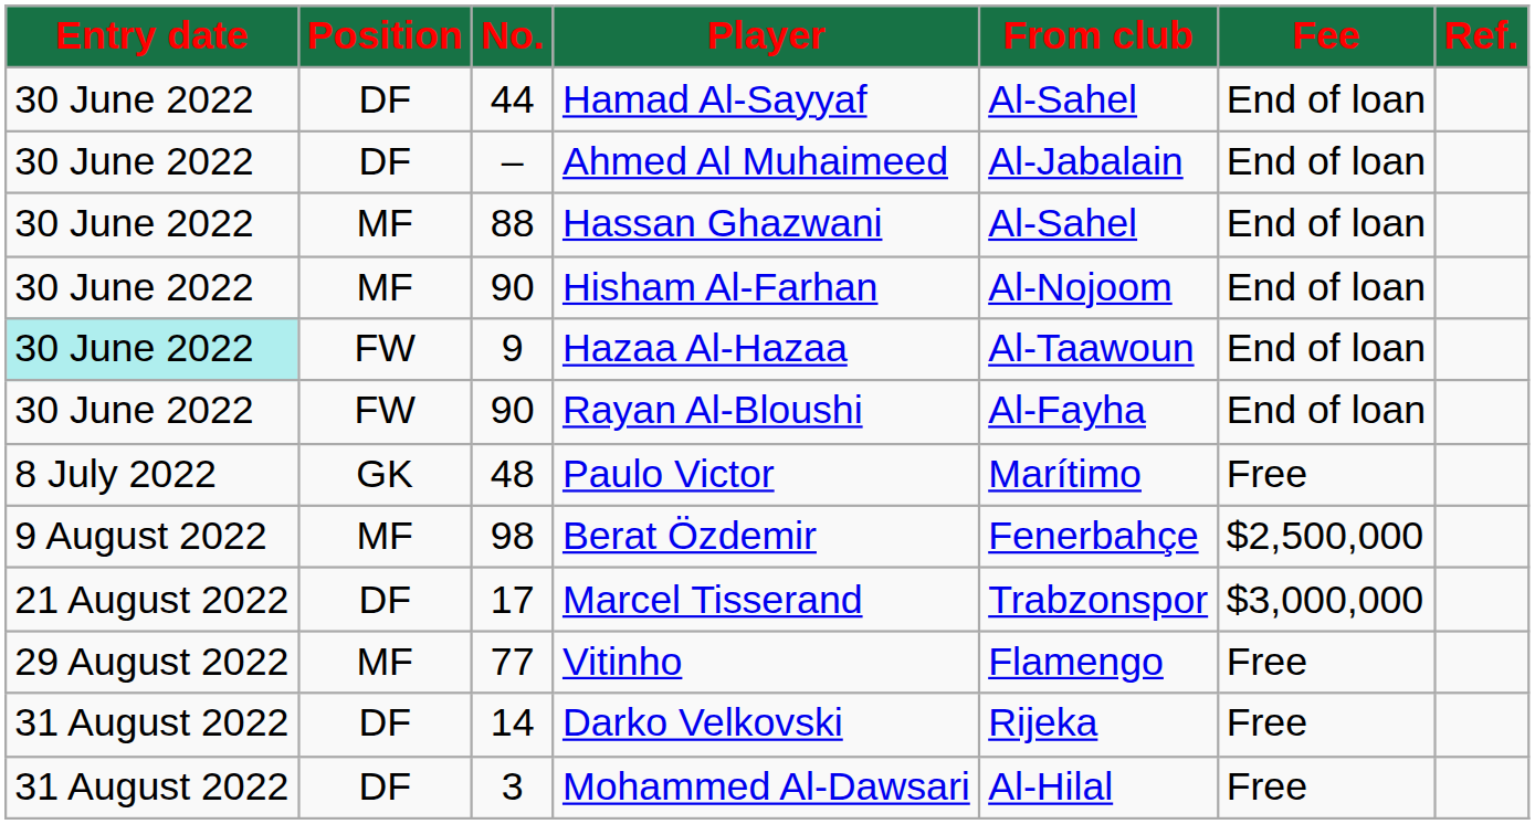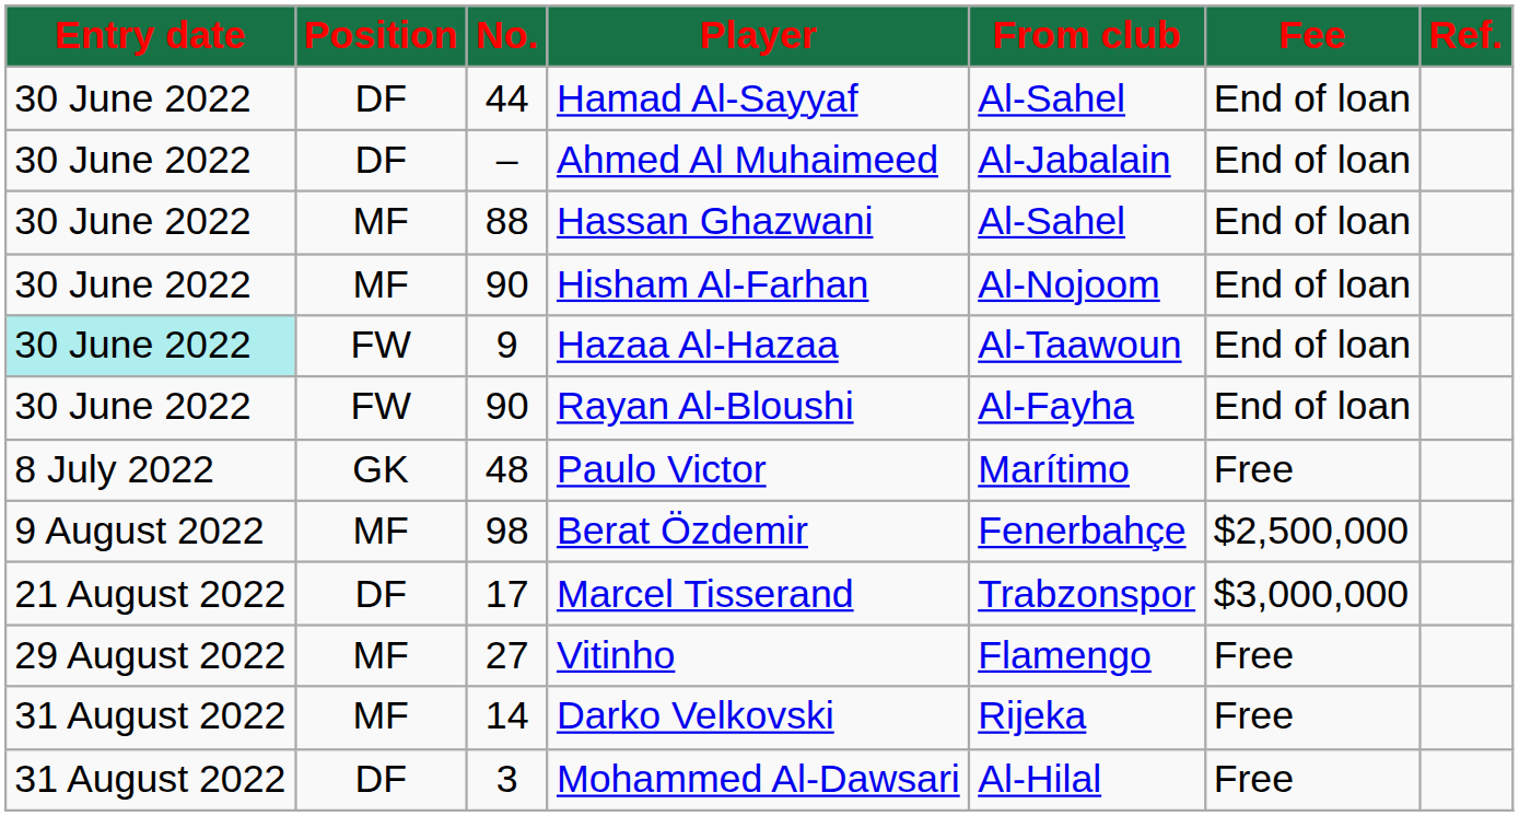Vitinho | No.: 77 -> 27
Darko Velkovski | Position: DF -> MF
